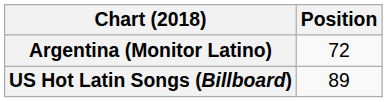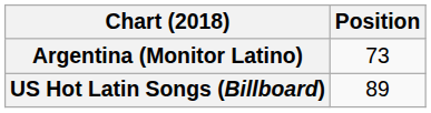Argentina (Monitor Latino) | Position: 72 -> 73
